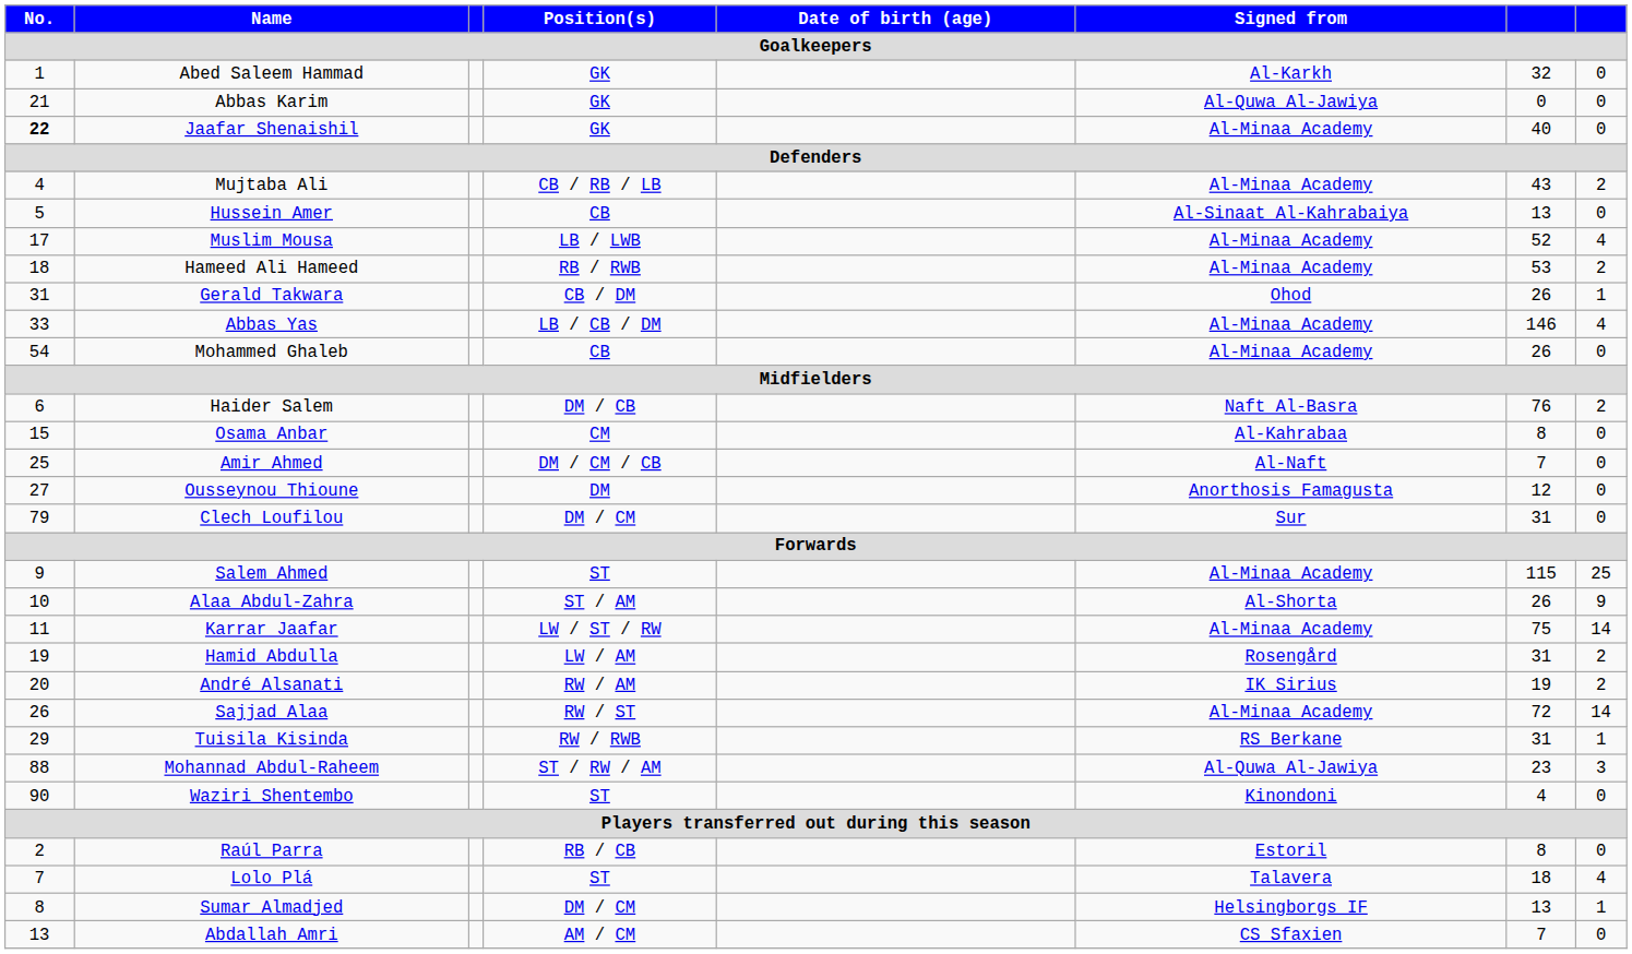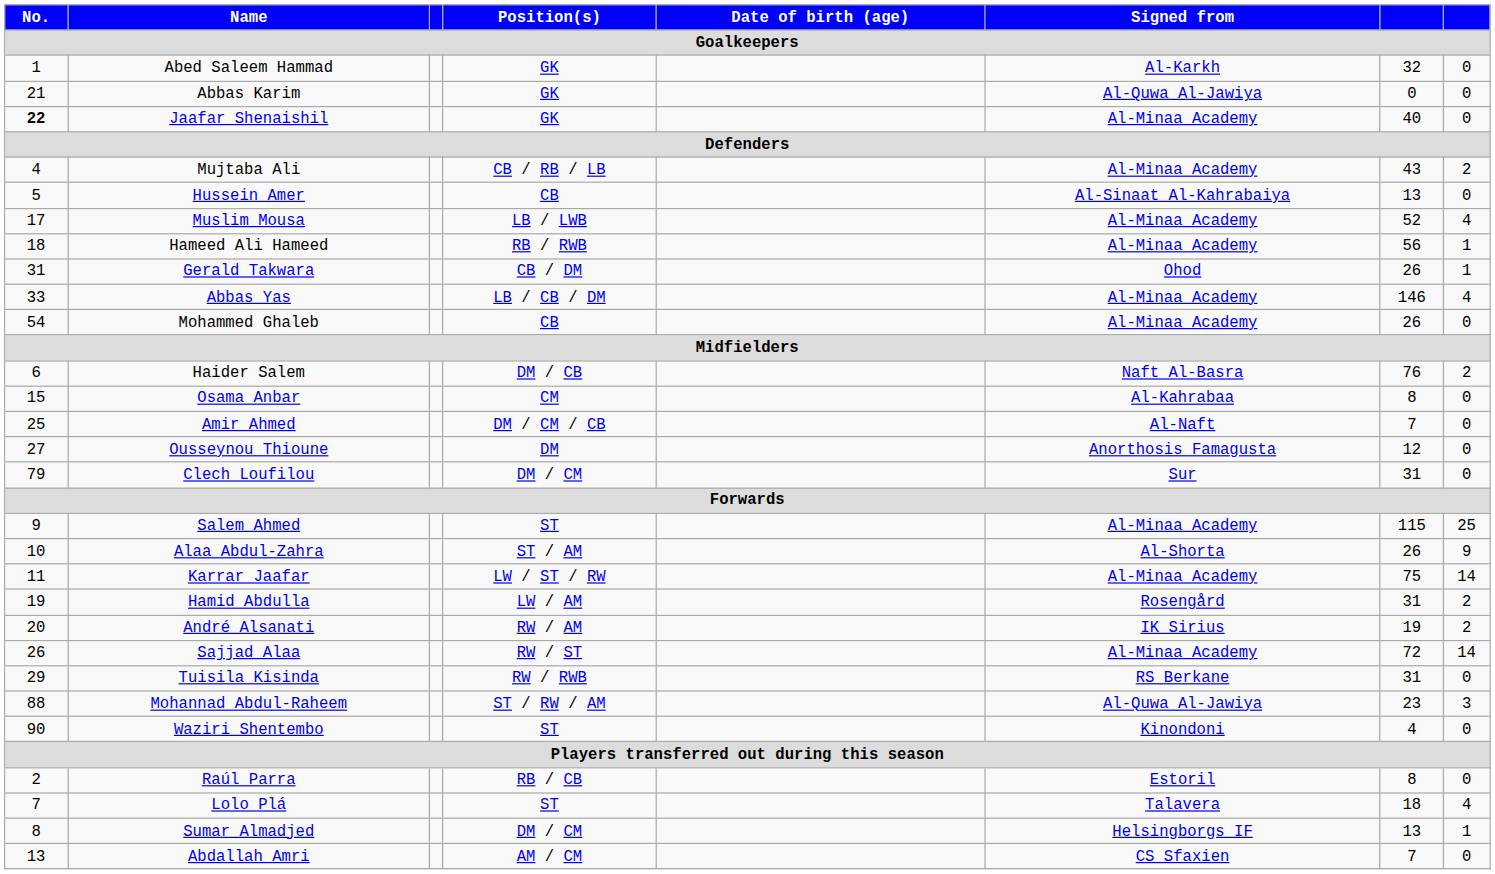Hameed Ali Hameed | column 7: 53 -> 56
Hameed Ali Hameed | column 8: 2 -> 1
Tuisila Kisinda | column 8: 1 -> 0
